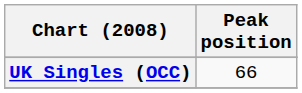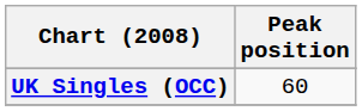UK Singles (OCC) | Peak position: 66 -> 60
